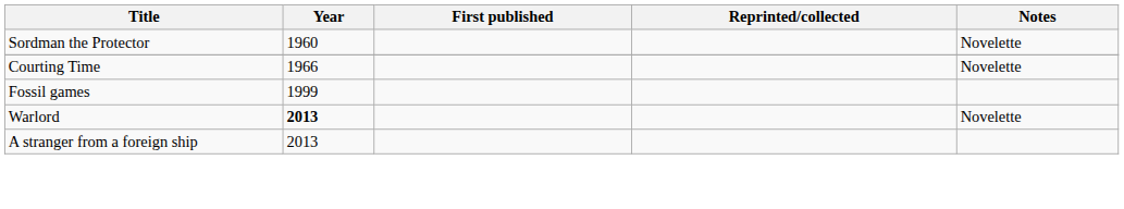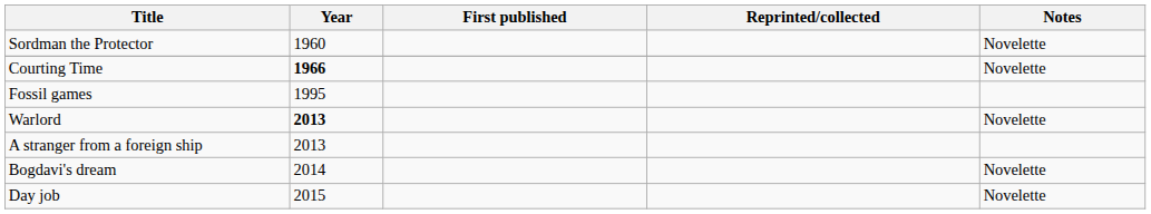Courting Time | Year: normal -> bold
Fossil games | Year: 1999 -> 1995
+ row: Bogdavi's dream | 2014 | Novelette
+ row: Day job | 2015 | Novelette
